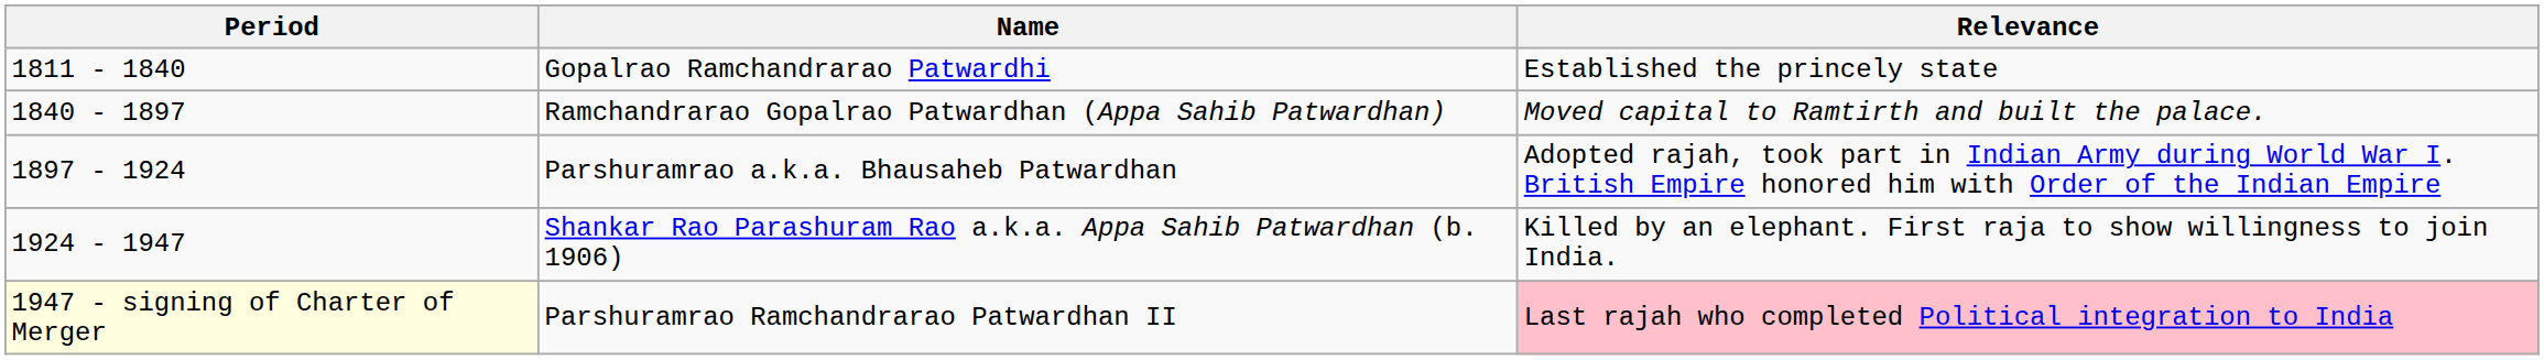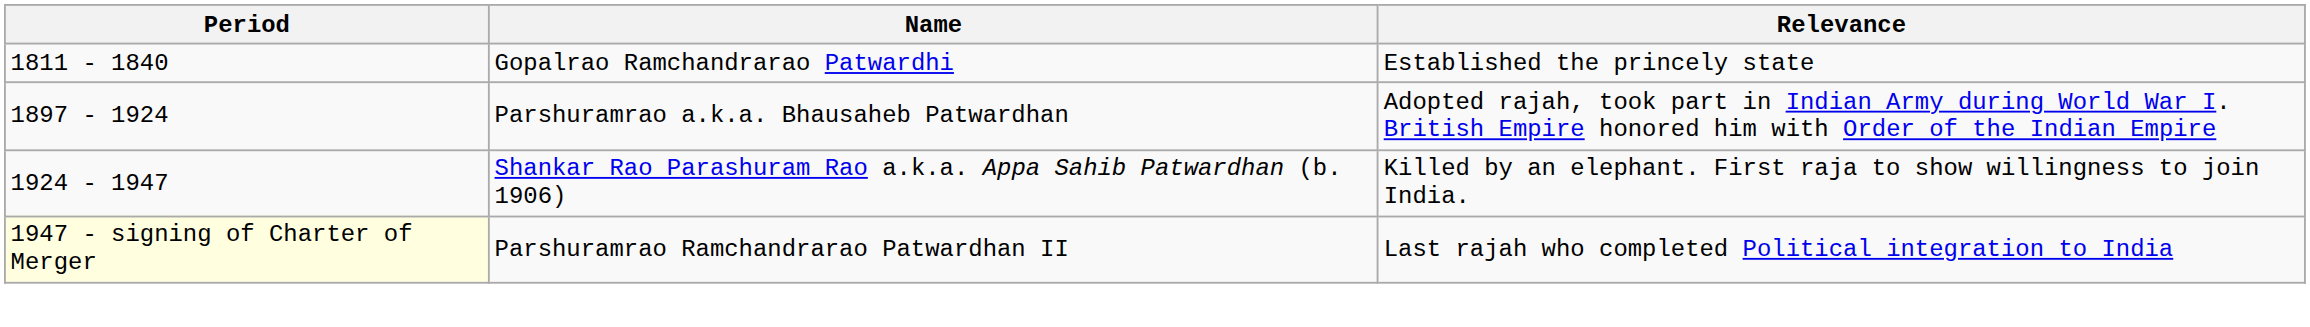- row: 1840 - 1897 | Ramchandrarao Gopalrao Patwardhan (Appa Sahib Patwardhan) | Moved capital to Ramtirth and built the palace.
Parshuramrao Ramchandrarao Patwardhan II | Relevance: pink background -> no background
